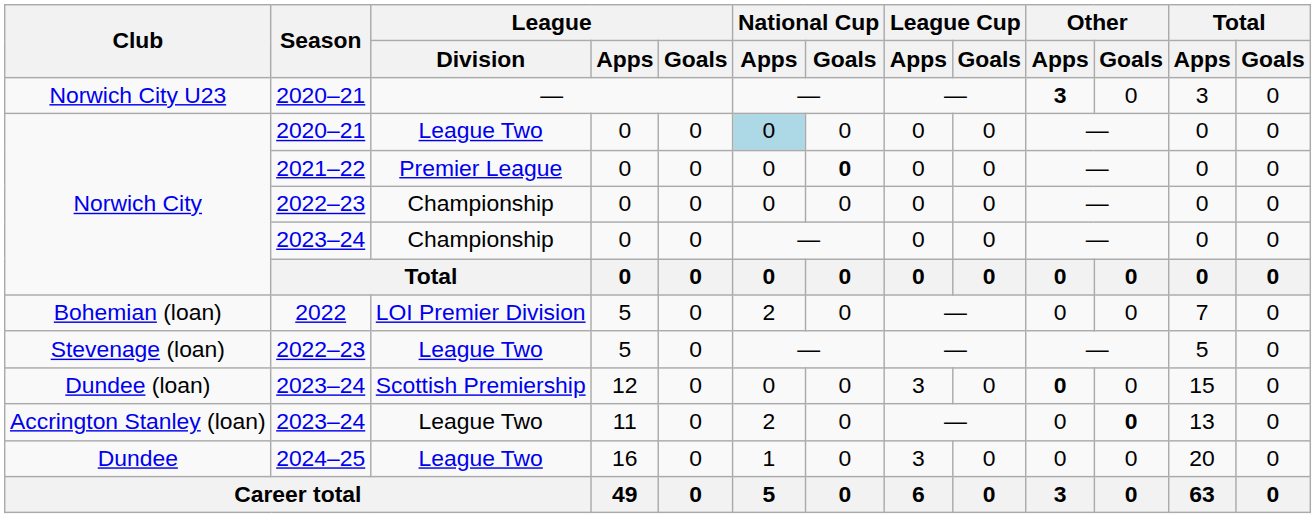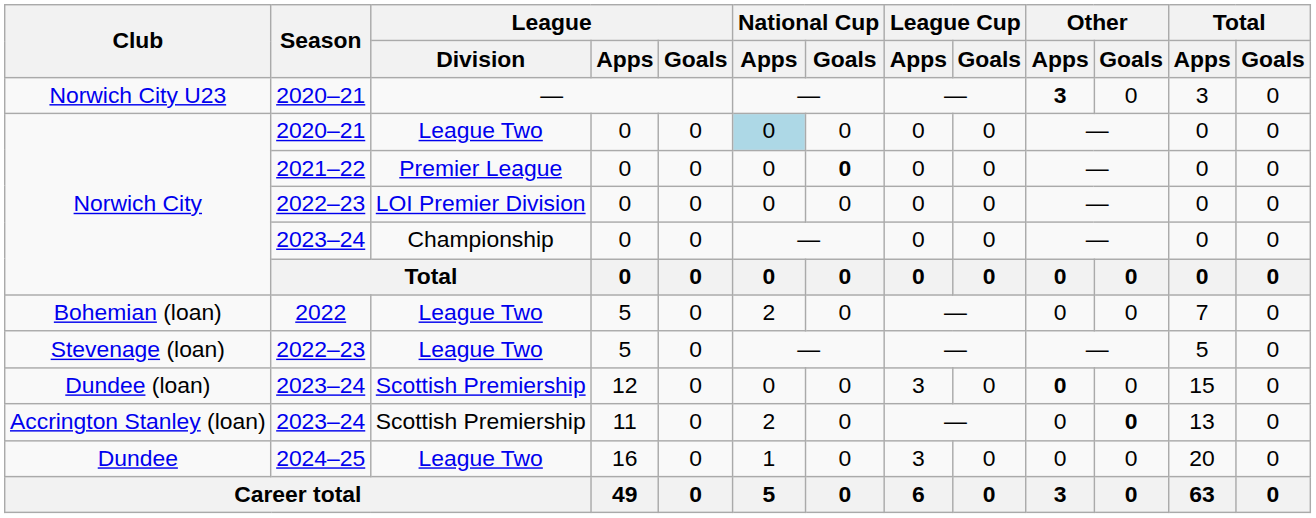Norwich City / 2022–23 | League / Division: Championship -> LOI Premier Division
Bohemian (loan) | League / Division: LOI Premier Division -> League Two
Accrington Stanley (loan) | League / Division: League Two -> Scottish Premiership
